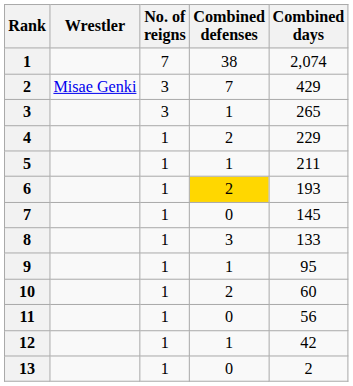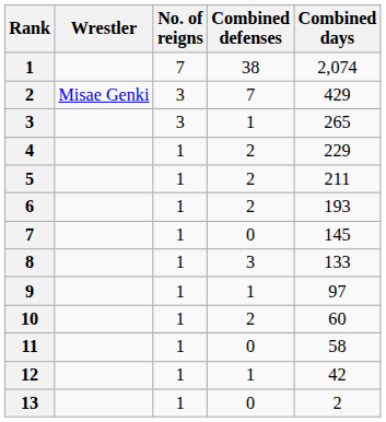5 | Combined defenses: 1 -> 2
6 | Combined defenses: gold background -> no background
9 | Combined days: 95 -> 97
11 | Combined days: 56 -> 58
